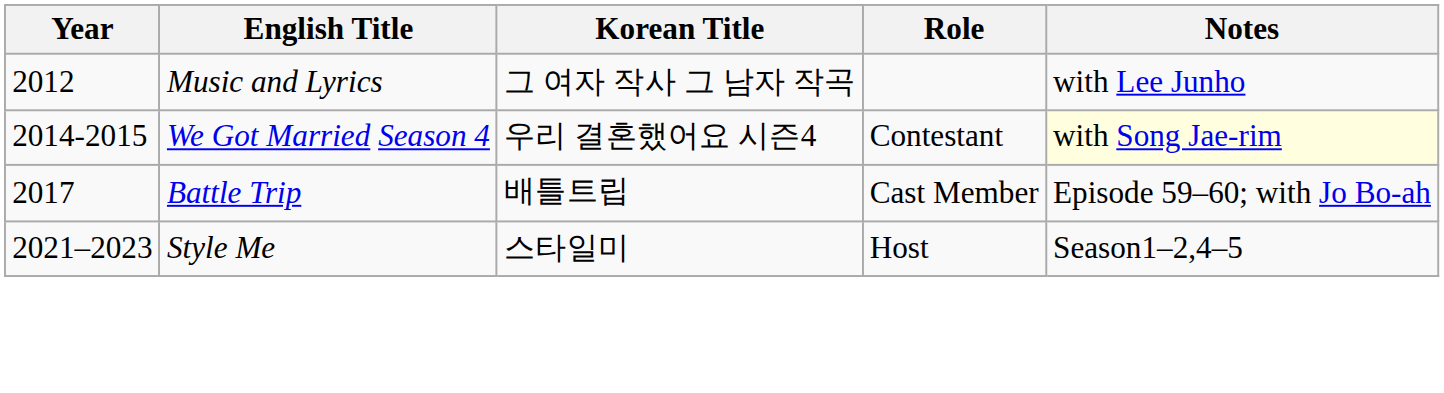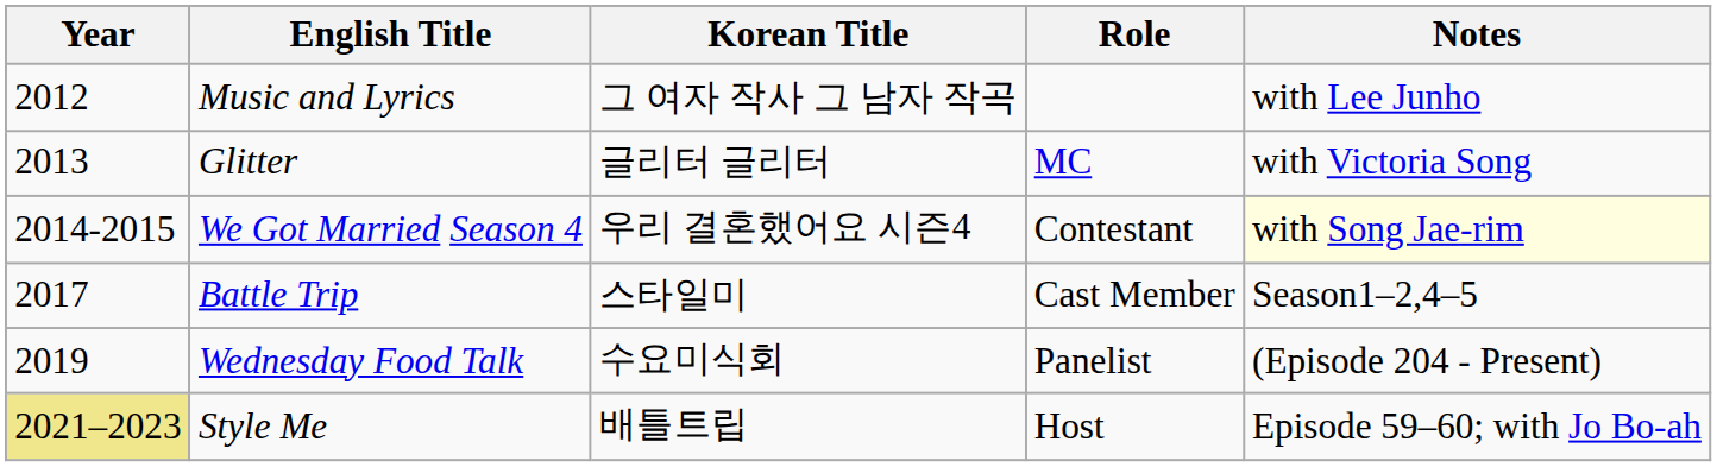+ row: 2013 | Glitter | 글리터 글리터 | MC | with Victoria Song
Battle Trip | Korean Title: 배틀트립 -> 스타일미
Battle Trip | Notes: Episode 59–60; with Jo Bo-ah -> Season1–2,4–5
+ row: 2019 | Wednesday Food Talk | 수요미식회 | Panelist | (Episode 204 - Present)
Style Me | Year: no background -> khaki background
Style Me | Korean Title: 스타일미 -> 배틀트립
Style Me | Notes: Season1–2,4–5 -> Episode 59–60; with Jo Bo-ah
